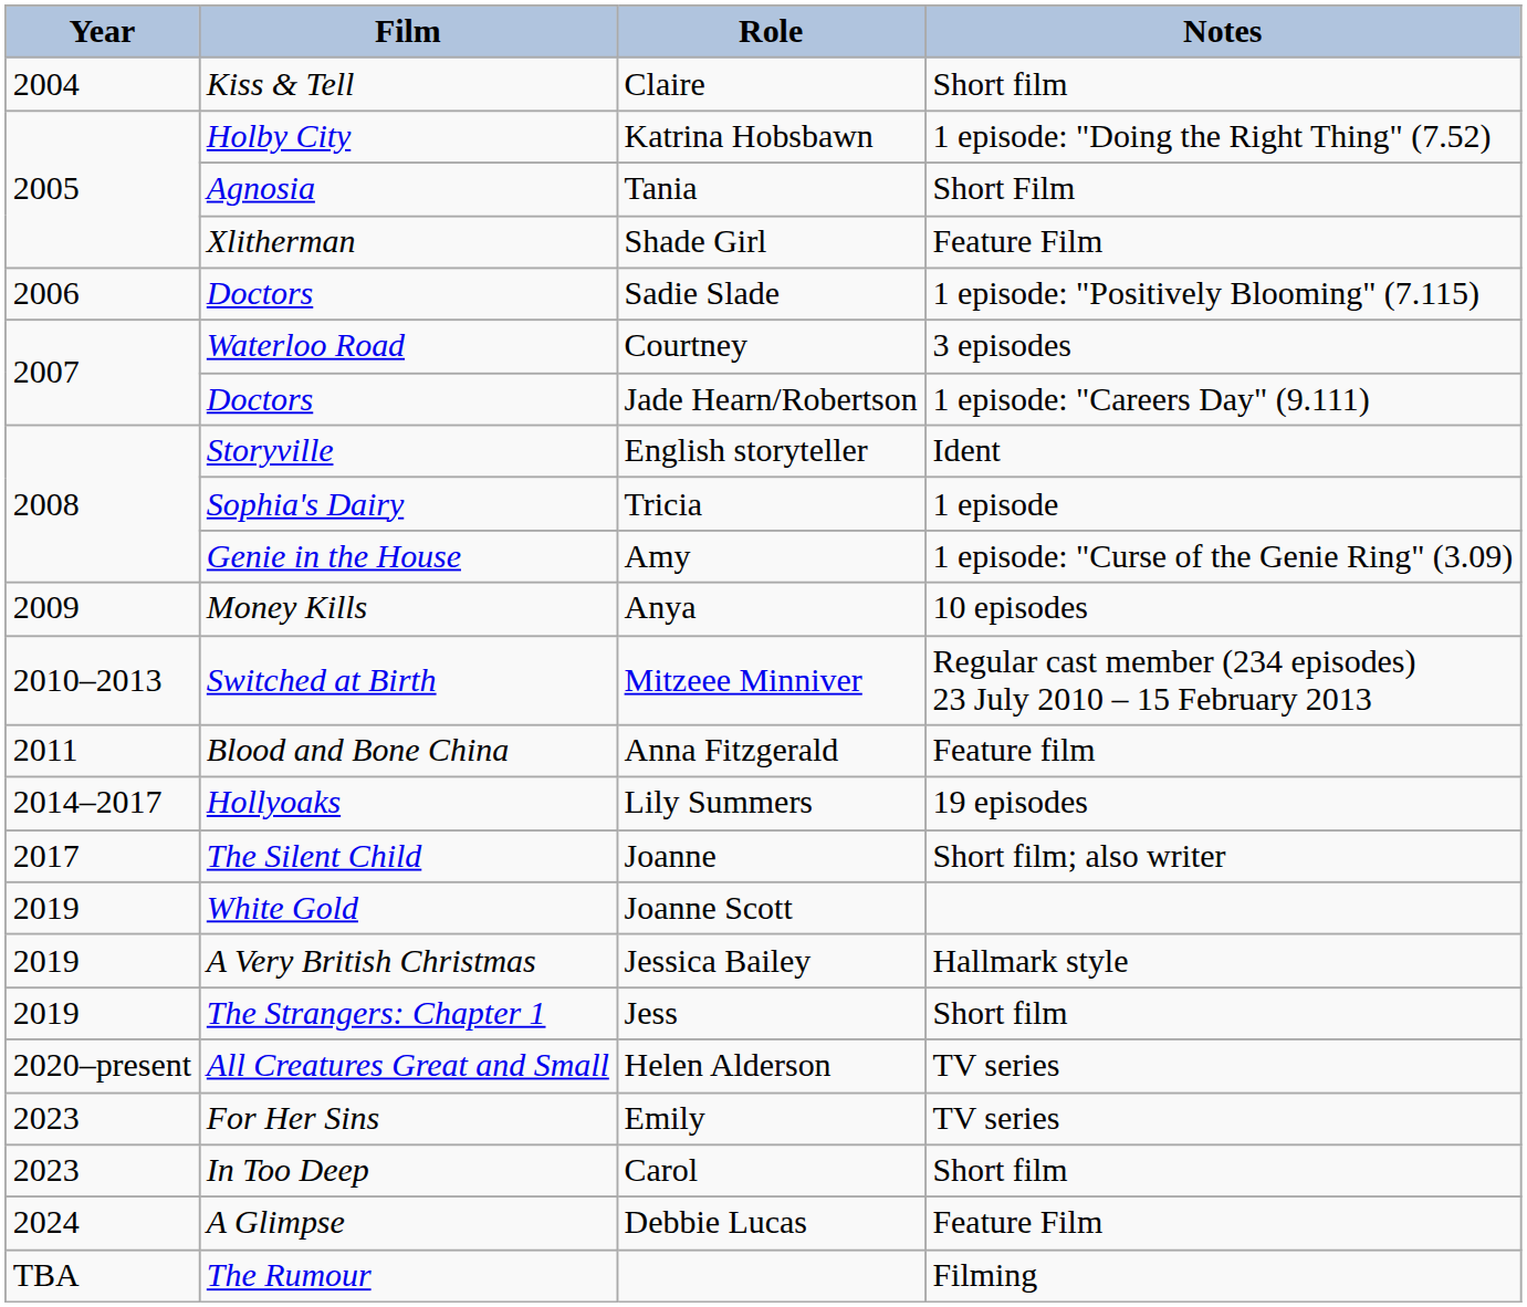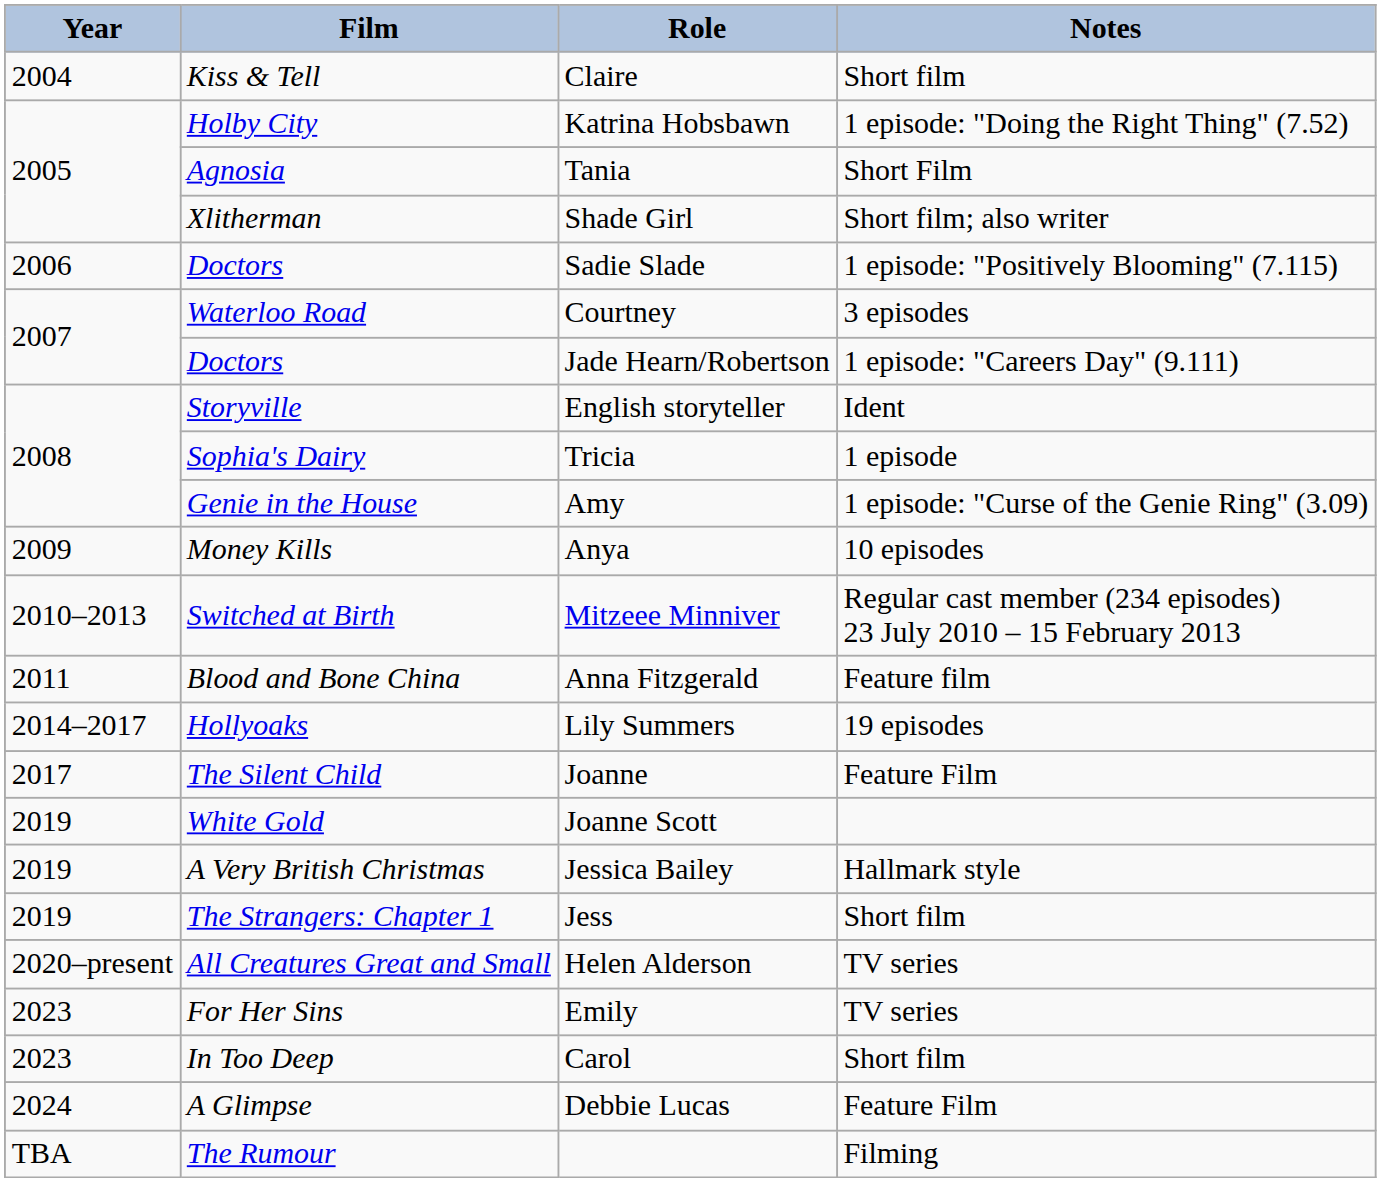Shade Girl | Notes: Feature Film -> Short film; also writer
Joanne | Notes: Short film; also writer -> Feature Film
